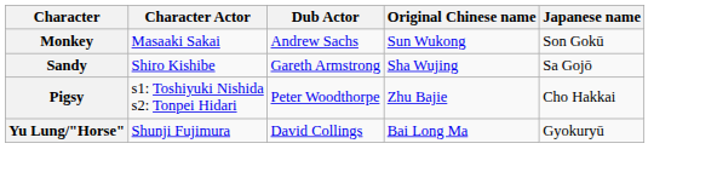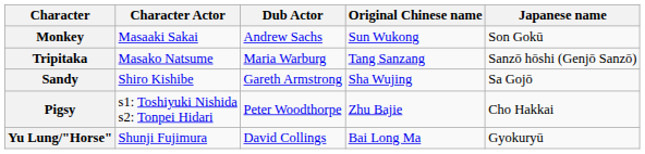+ row: Tripitaka | Masako Natsume | Maria Warburg | Tang Sanzang | Sanzō hōshi (Genjō Sanzō)
